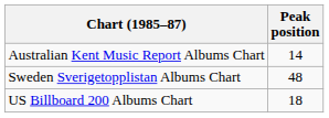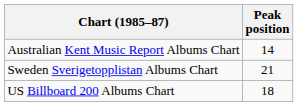Sweden Sverigetopplistan Albums Chart | Peak position: 48 -> 21
